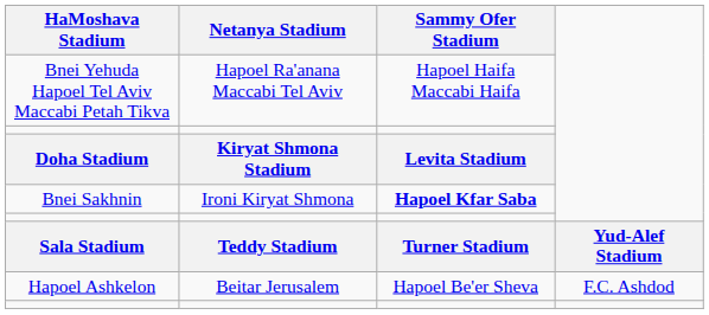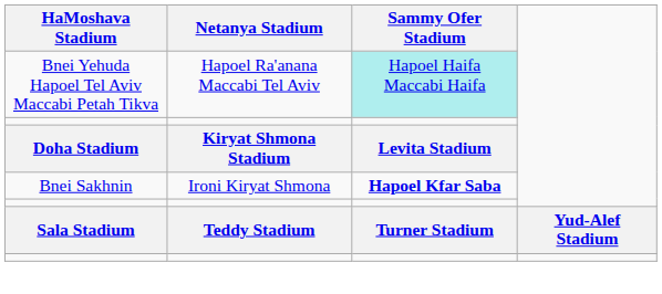Bnei Yehuda Hapoel Tel Aviv Maccabi Petah Tikva | Sammy Ofer Stadium: no background -> paleturquoise background
- row: Hapoel Ashkelon | Beitar Jerusalem | Hapoel Be'er Sheva | F.C. Ashdod
